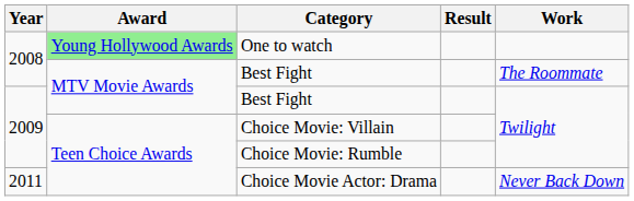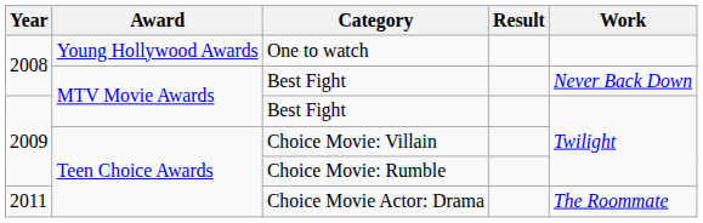One to watch | Award: lightgreen background -> no background
2008 / Best Fight | Work: The Roommate -> Never Back Down
Choice Movie Actor: Drama | Work: Never Back Down -> The Roommate
